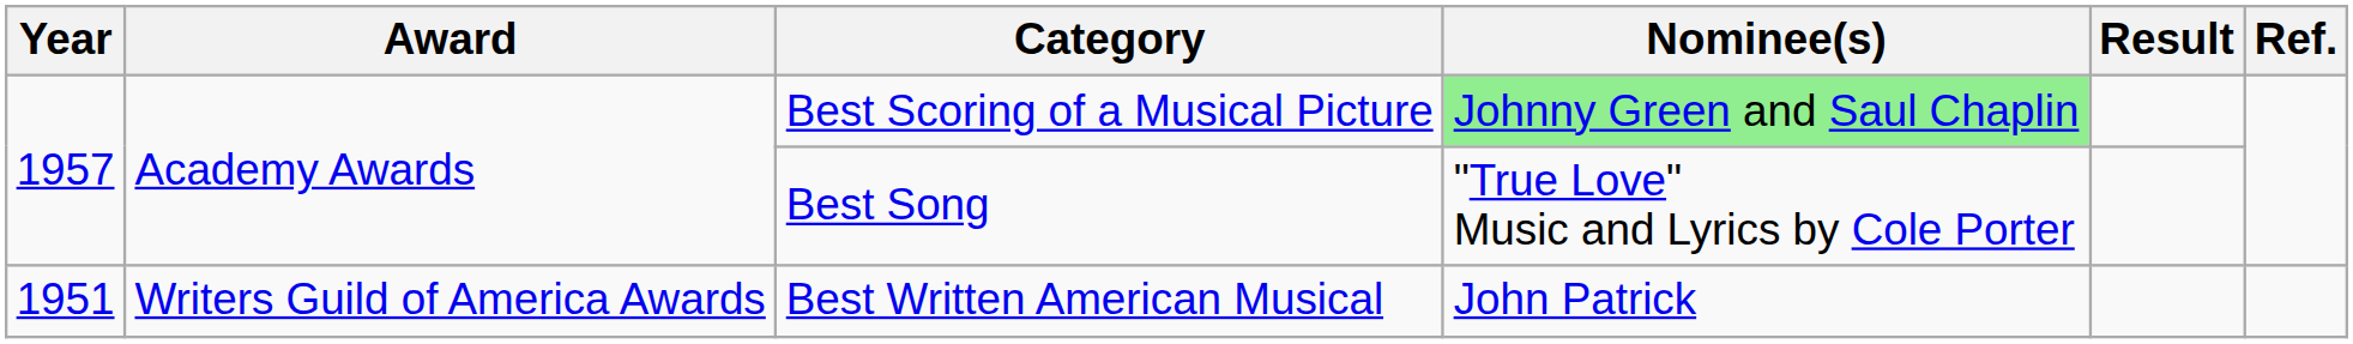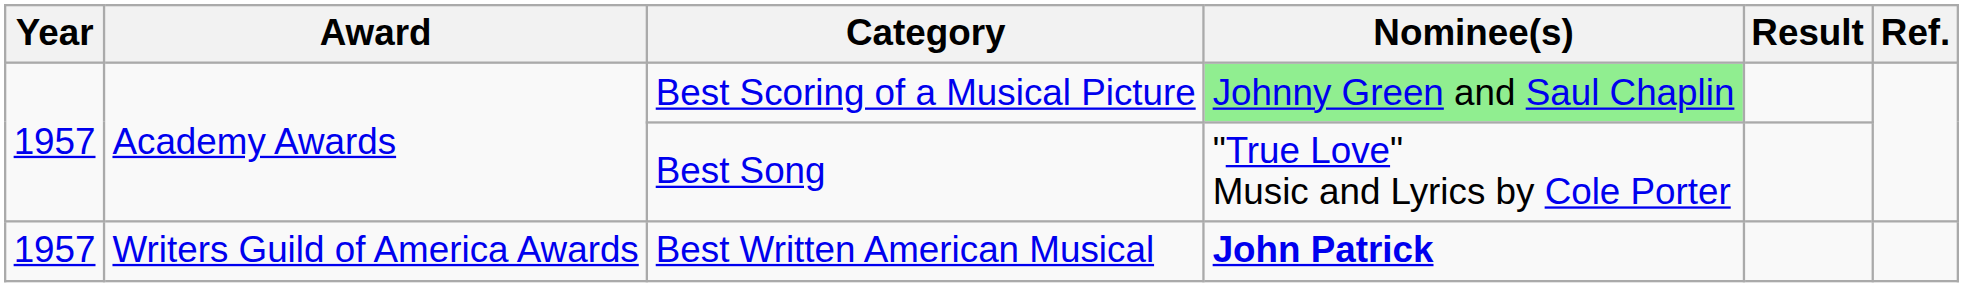Best Written American Musical | Year: 1951 -> 1957
Best Written American Musical | Nominee(s): normal -> bold
